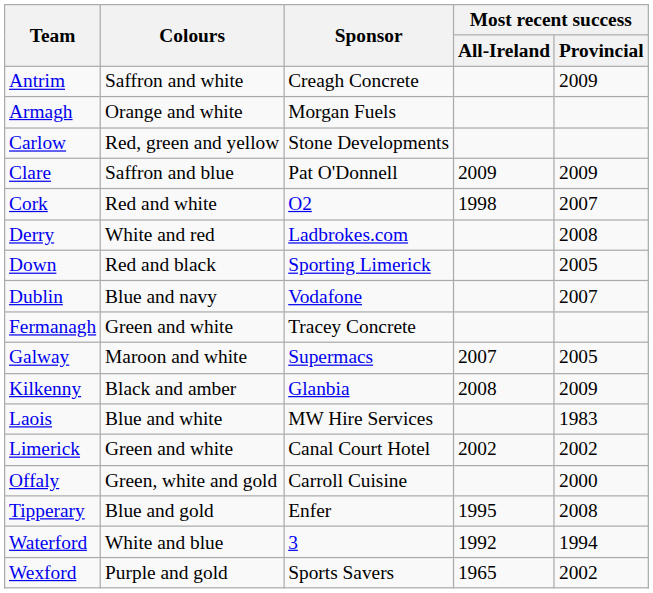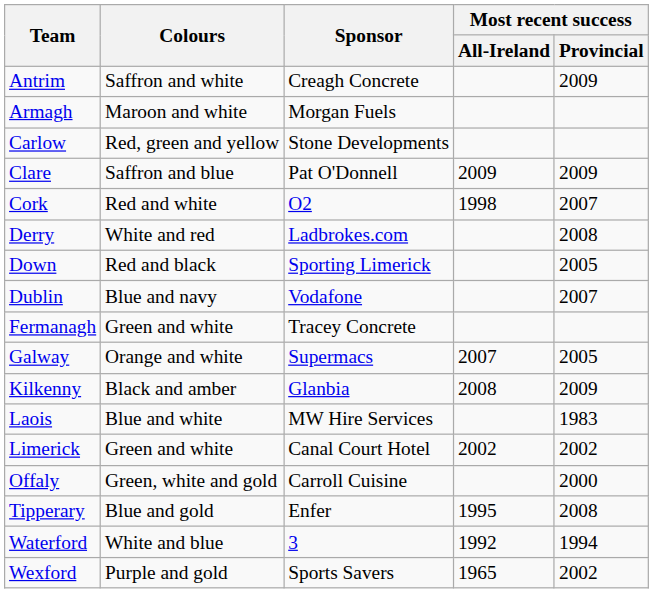Armagh | Colours: Orange and white -> Maroon and white
Galway | Colours: Maroon and white -> Orange and white
